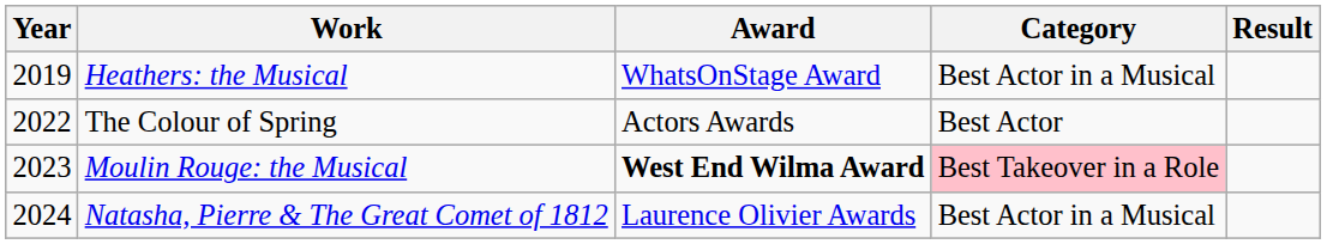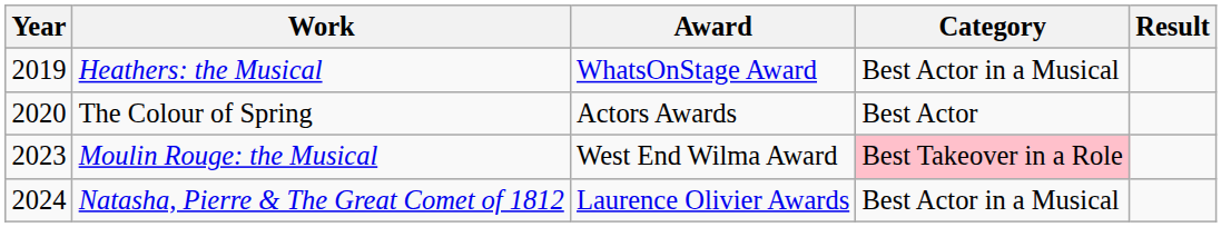The Colour of Spring | Year: 2022 -> 2020
Moulin Rouge: the Musical | Award: bold -> normal
